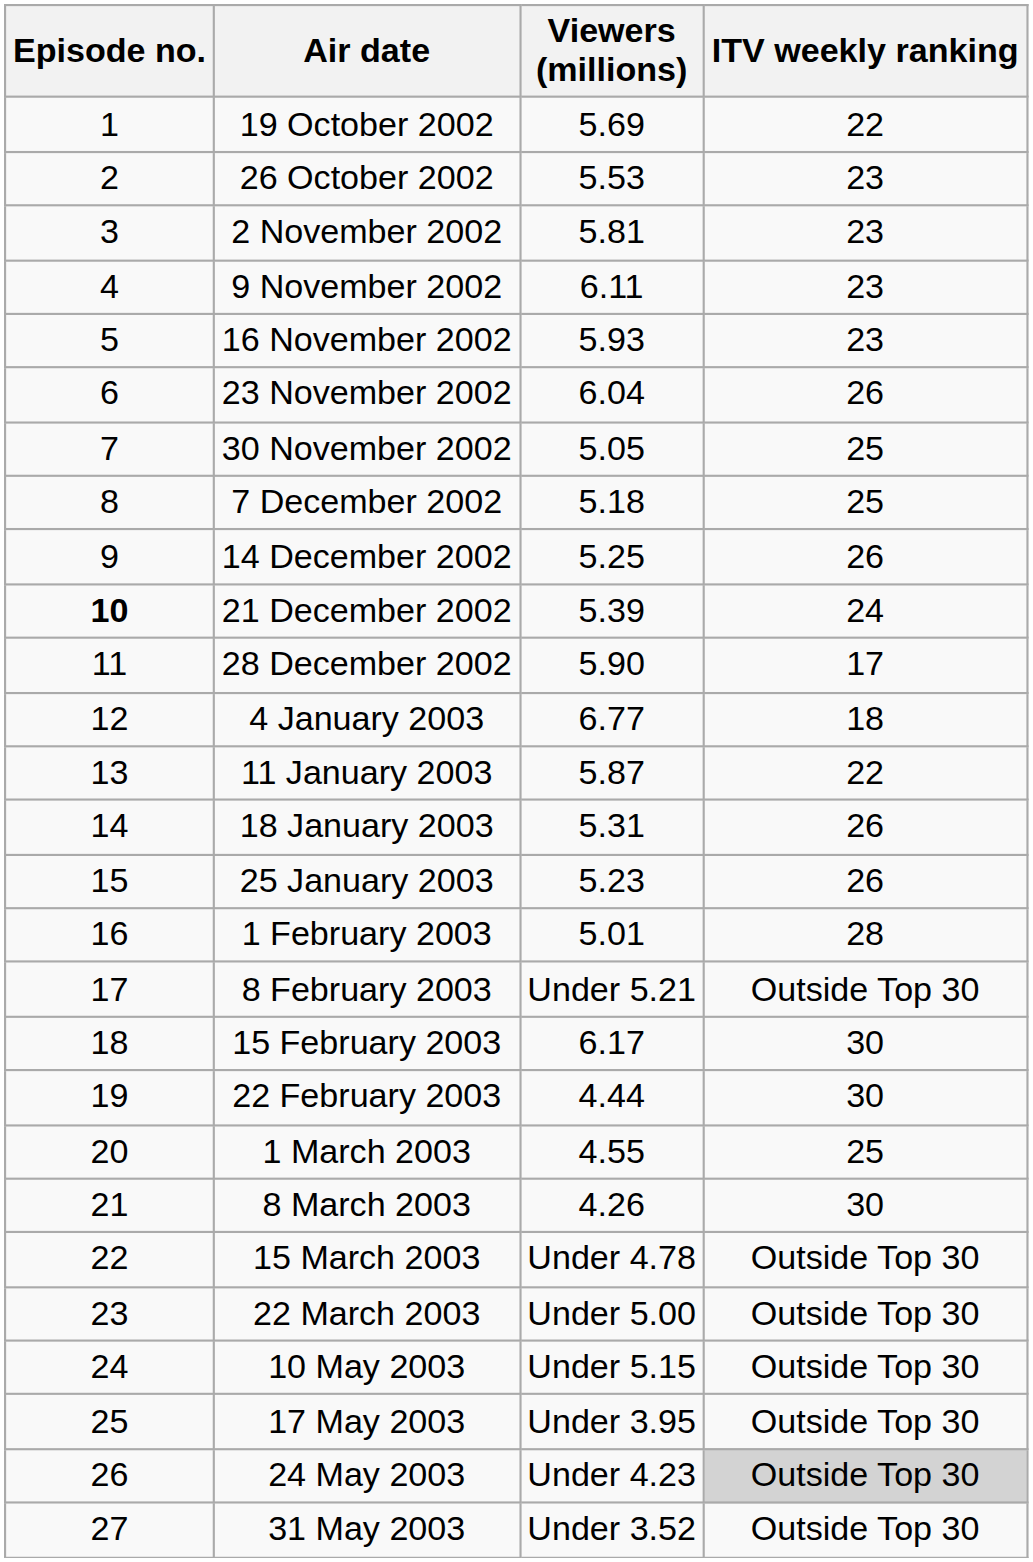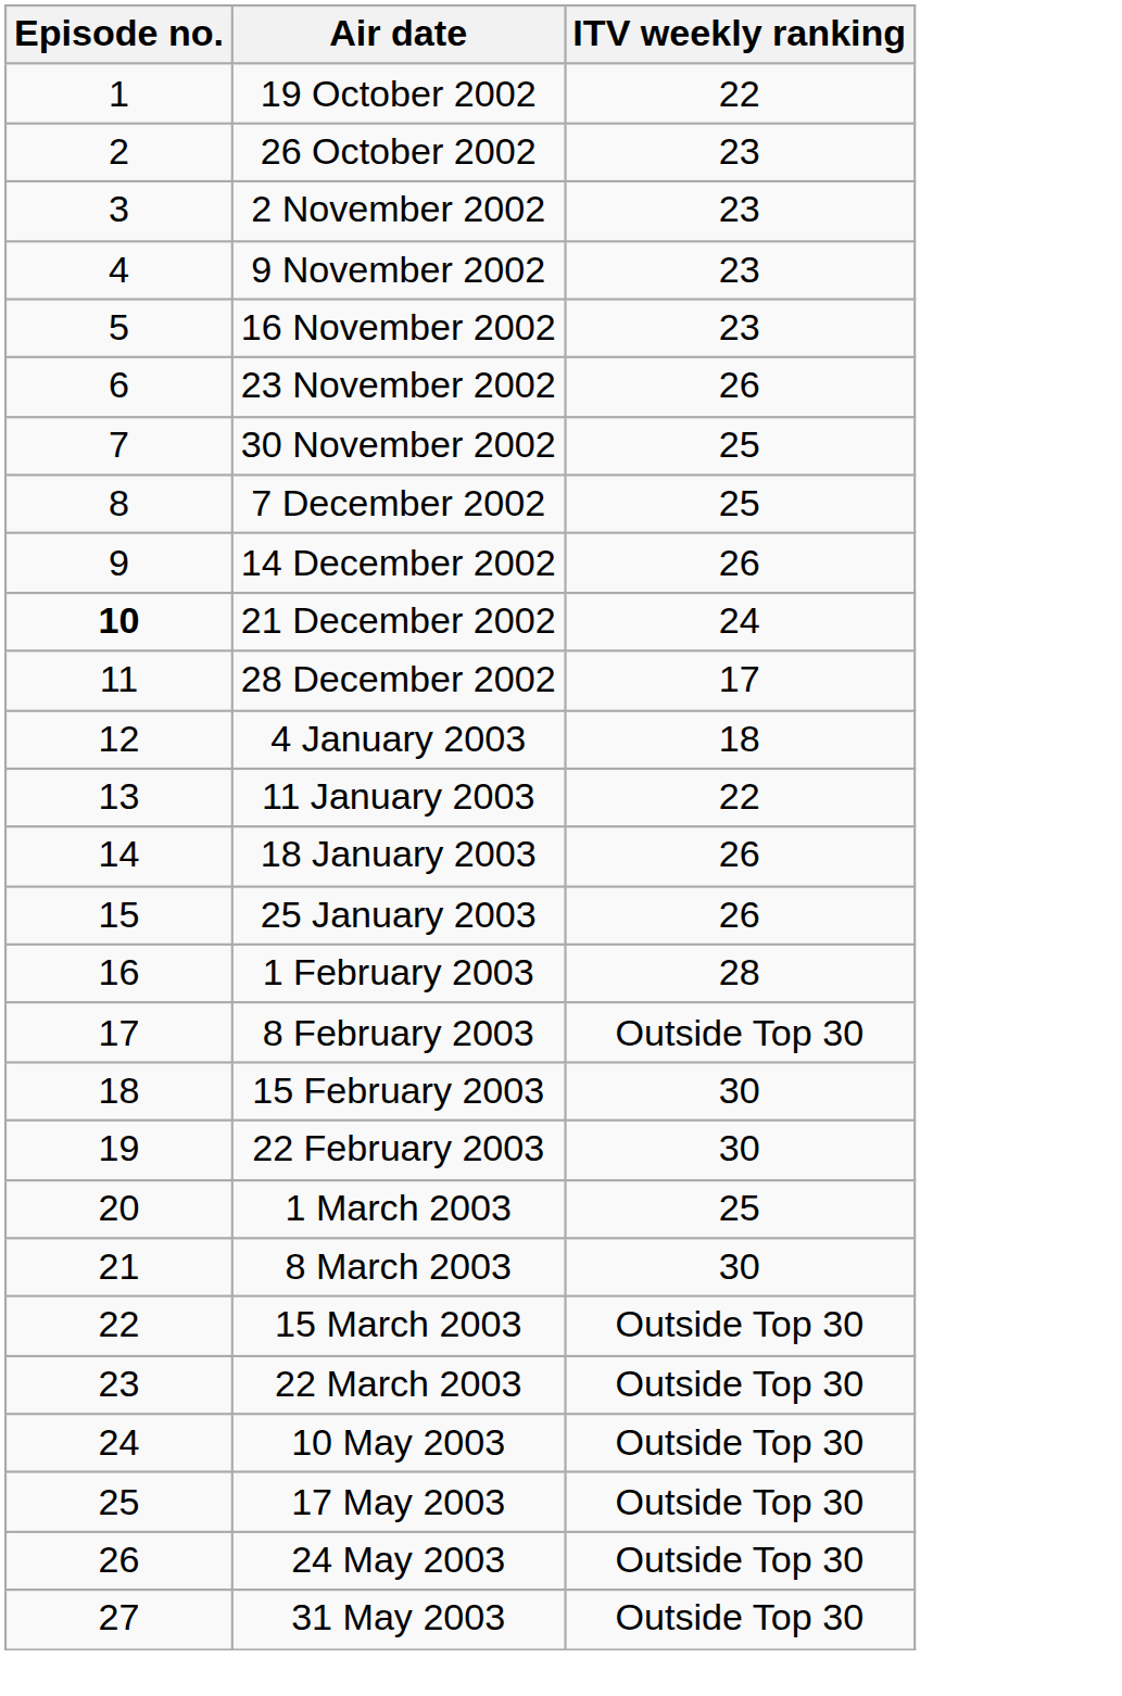- column: Viewers (millions) | 5.69 | 5.53 | 5.81 | 6.11 | 5.93 | 6.04 | 5.05 | 5.18 | 5.25 | 5.39 | 5.90 | 6.77 | 5.87 | 5.31 | 5.23 | 5.01 | Under 5.21 | 6.17 | 4.44 | 4.55 | 4.26 | Under 4.78 | Under 5.00 | Under 5.15 | Under 3.95 | Under 4.23 | Under 3.52
24 May 2003 | ITV weekly ranking: lightgrey background -> no background
